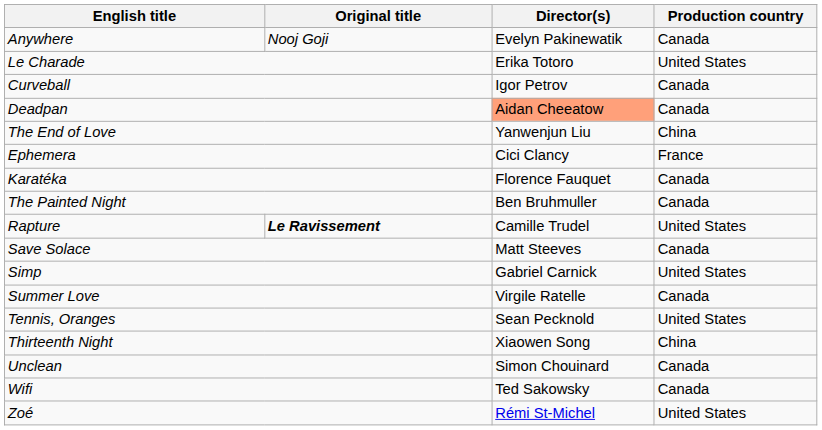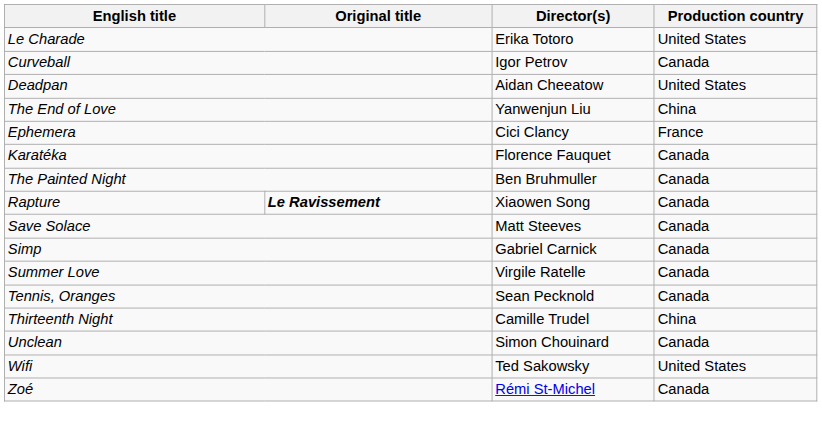- row: Anywhere | Nooj Goji | Evelyn Pakinewatik | Canada
Deadpan | Director(s): lightsalmon background -> no background
Deadpan | Production country: Canada -> United States
Rapture | Director(s): Camille Trudel -> Xiaowen Song
Rapture | Production country: United States -> Canada
Simp | Production country: United States -> Canada
Tennis, Oranges | Production country: United States -> Canada
Thirteenth Night | Director(s): Xiaowen Song -> Camille Trudel
Wifi | Production country: Canada -> United States
Zoé | Production country: United States -> Canada
